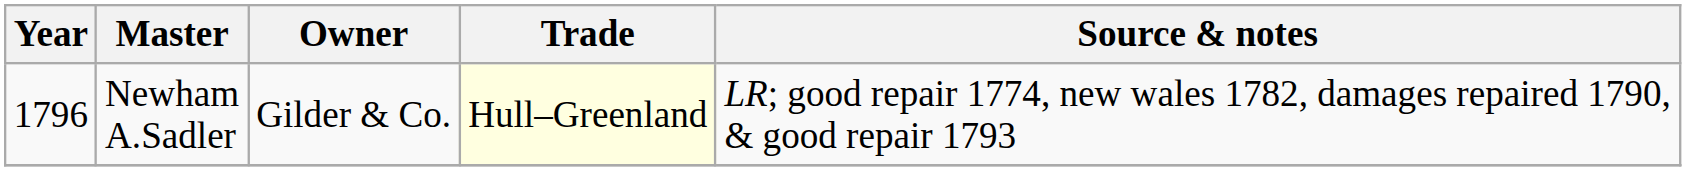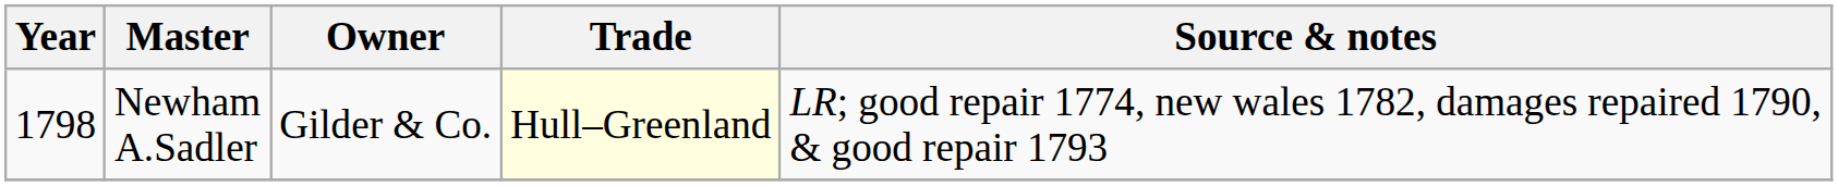Newham A.Sadler | Year: 1796 -> 1798
